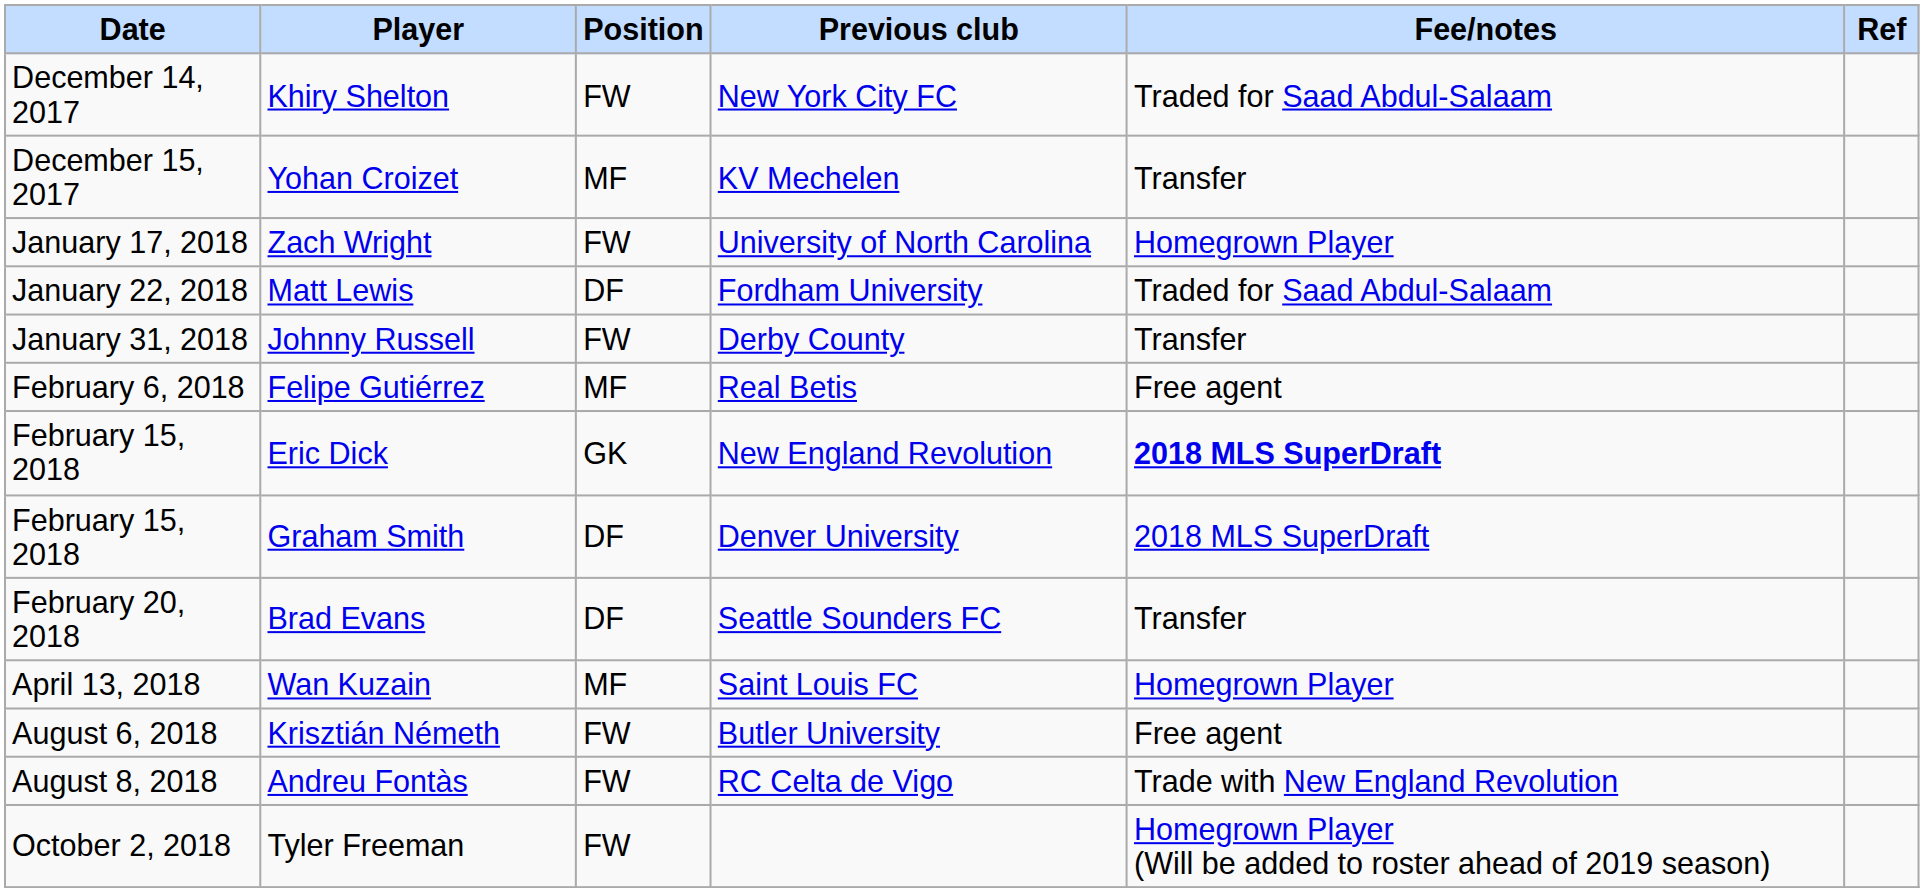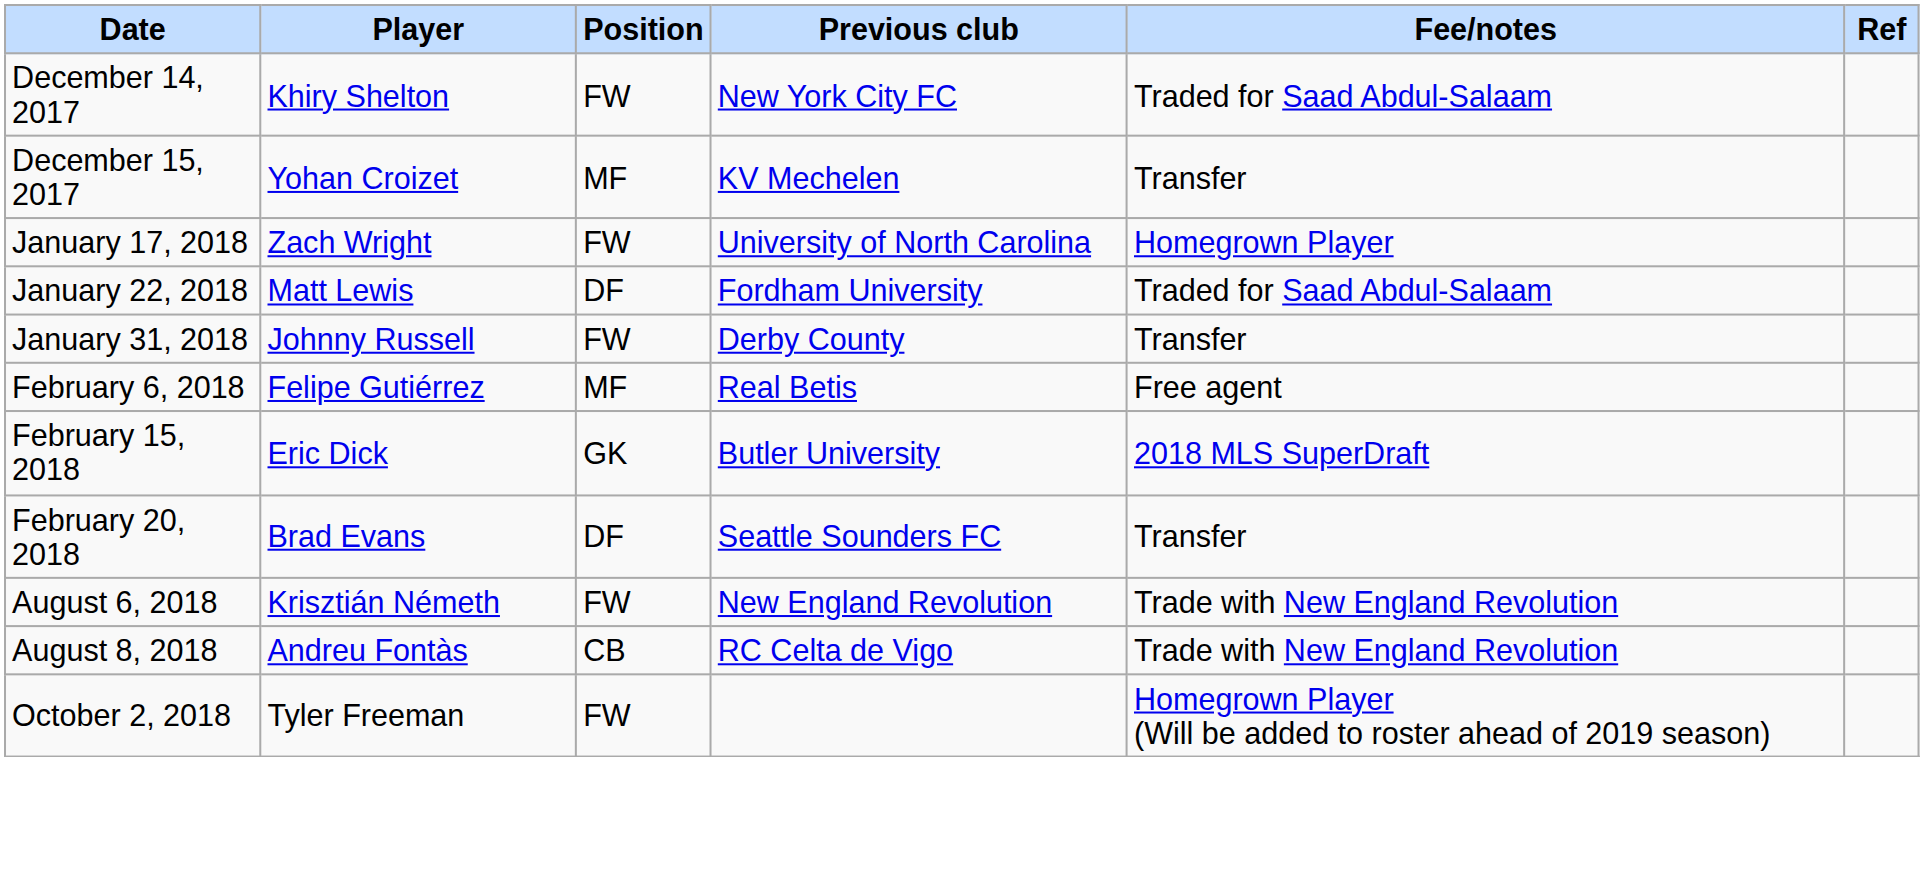Eric Dick | Previous club: New England Revolution -> Butler University
Eric Dick | Fee/notes: bold -> normal
- row: February 15, 2018 | Graham Smith | DF | Denver University | 2018 MLS SuperDraft
- row: April 13, 2018 | Wan Kuzain | MF | Saint Louis FC | Homegrown Player
Krisztián Németh | Previous club: Butler University -> New England Revolution
Krisztián Németh | Fee/notes: Free agent -> Trade with New England Revolution
Andreu Fontàs | Position: FW -> CB
